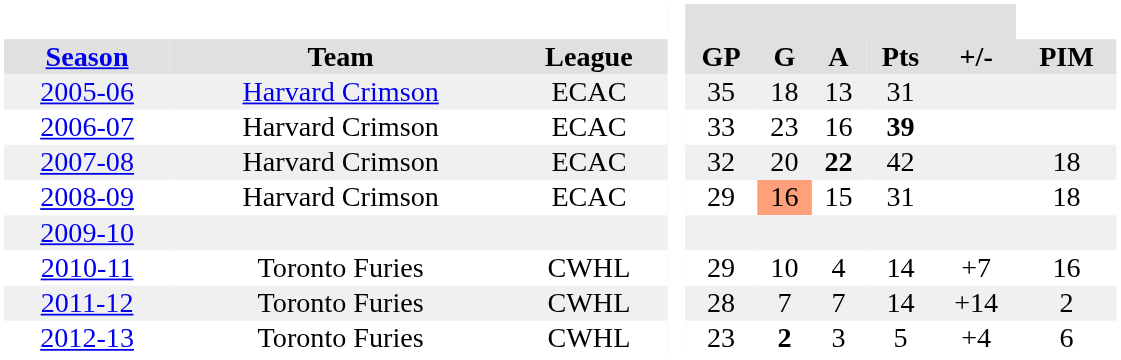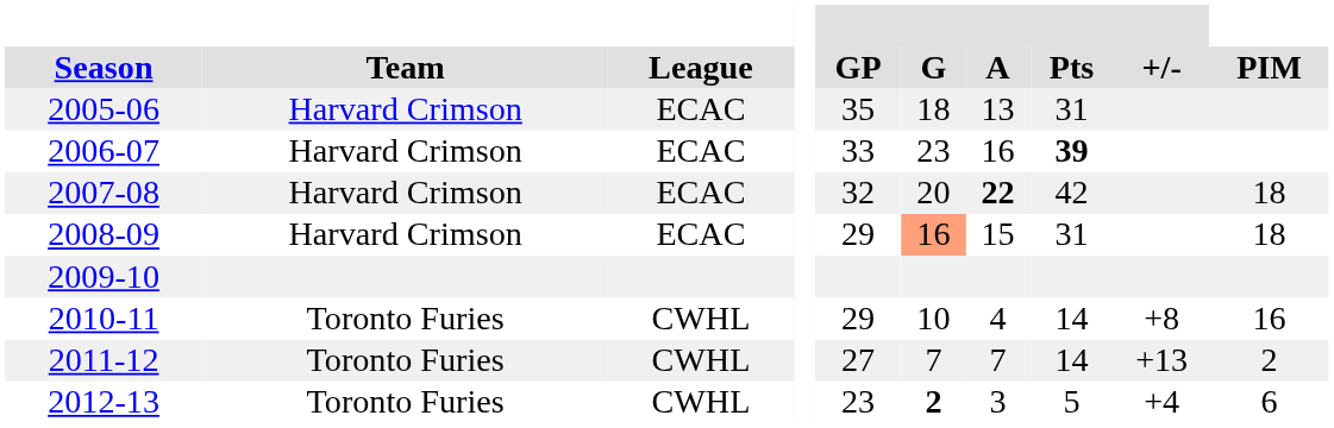2010-11 | +/-: +7 -> +8
2011-12 | GP: 28 -> 27
2011-12 | +/-: +14 -> +13
